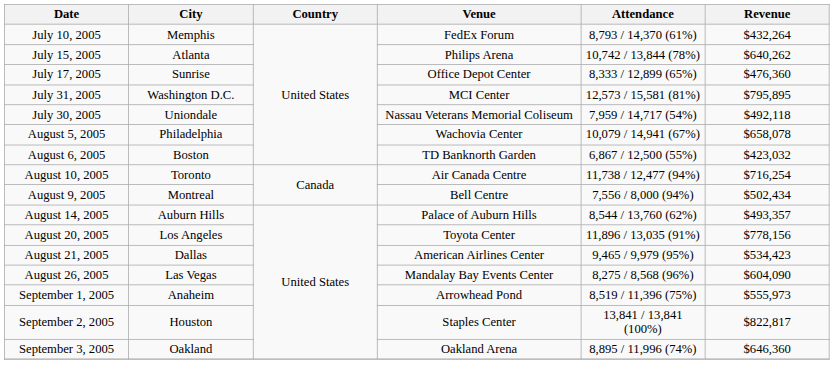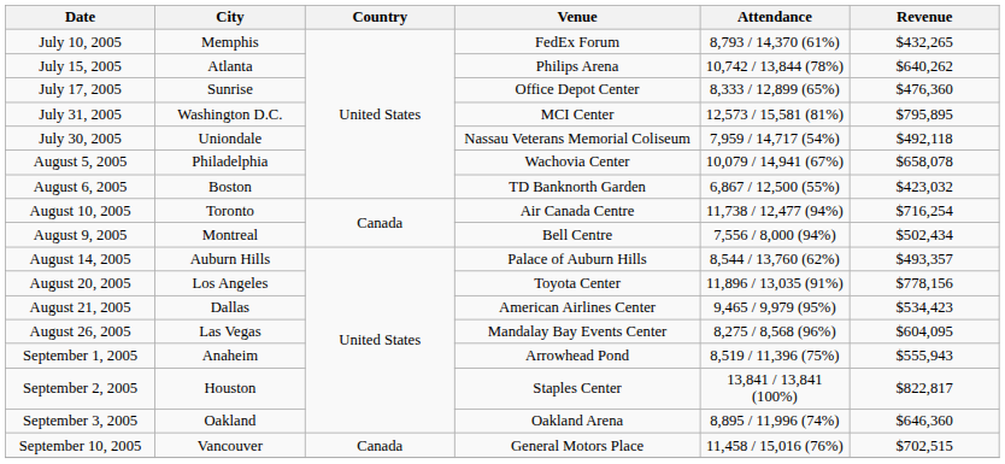July 10, 2005 | Revenue: $432,264 -> $432,265
August 26, 2005 | Revenue: $604,090 -> $604,095
September 1, 2005 | Revenue: $555,973 -> $555,943
+ row: September 10, 2005 | Vancouver | Canada | General Motors Place | 11,458 / 15,016 (76%) | $702,515
